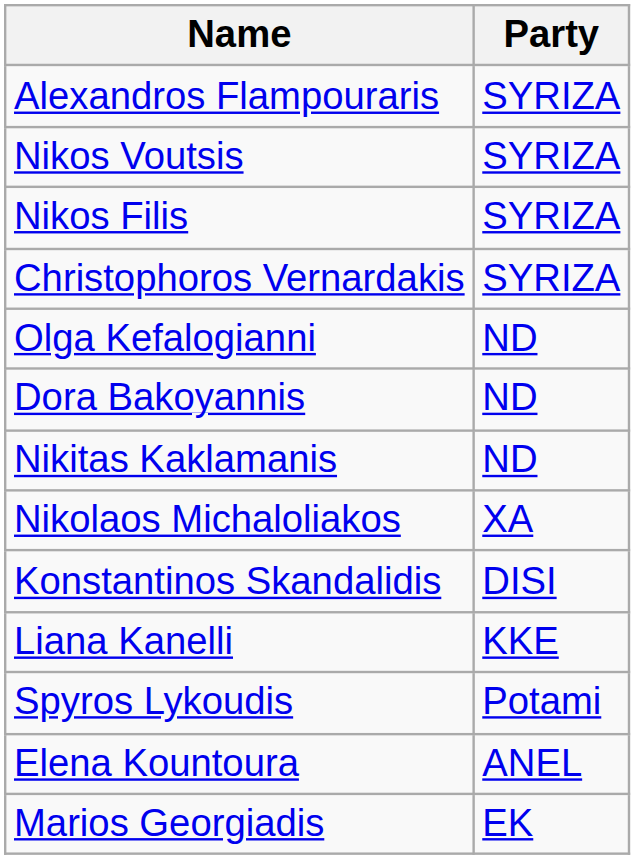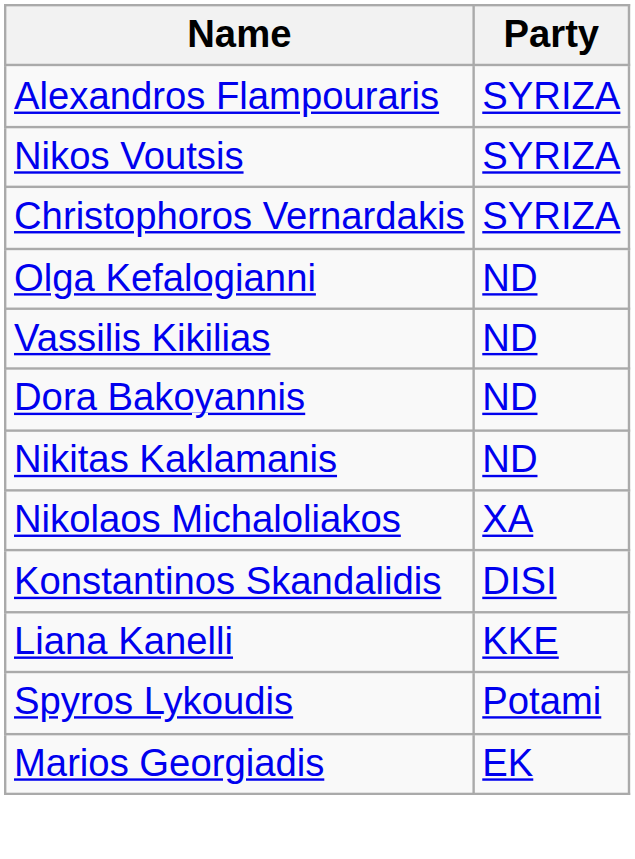- row: Nikos Filis | SYRIZA
+ row: Vassilis Kikilias | ND
- row: Elena Kountoura | ANEL
